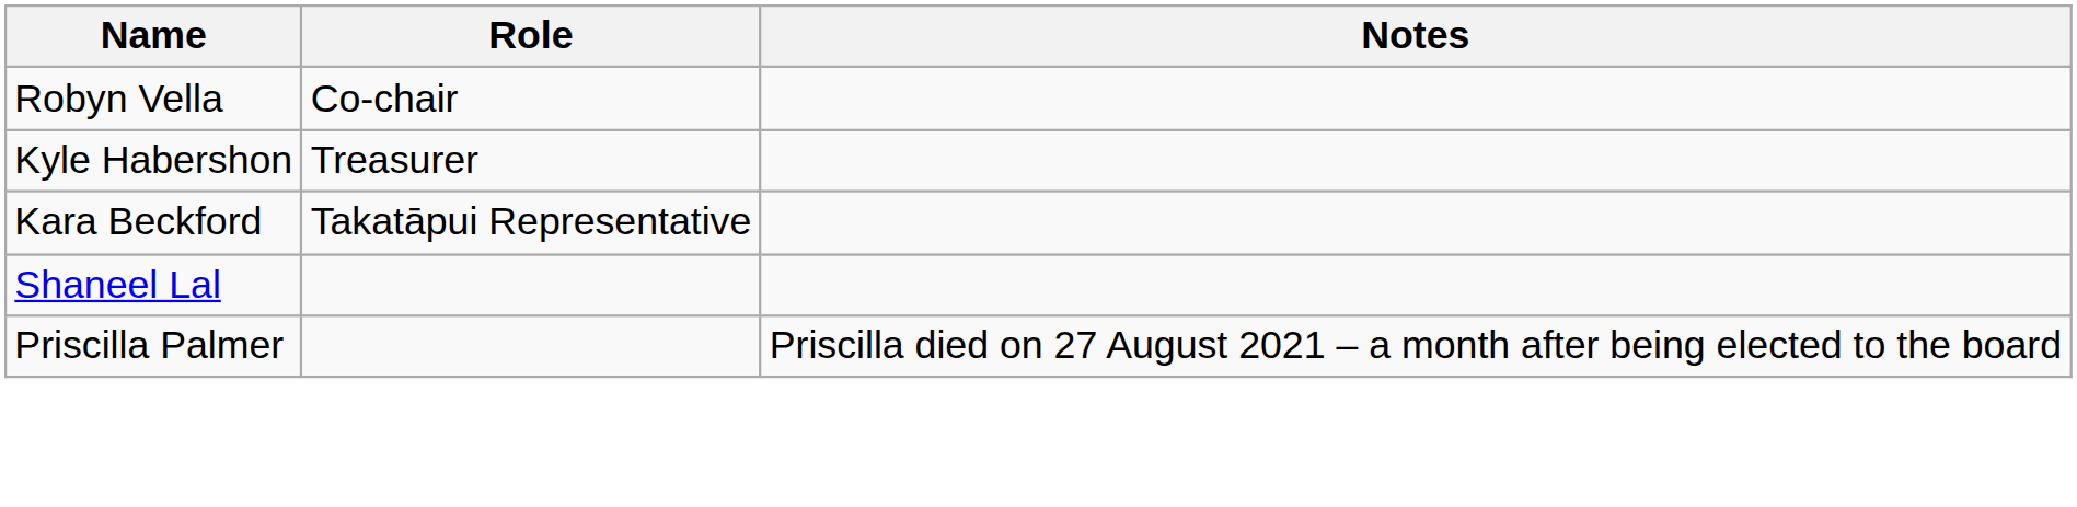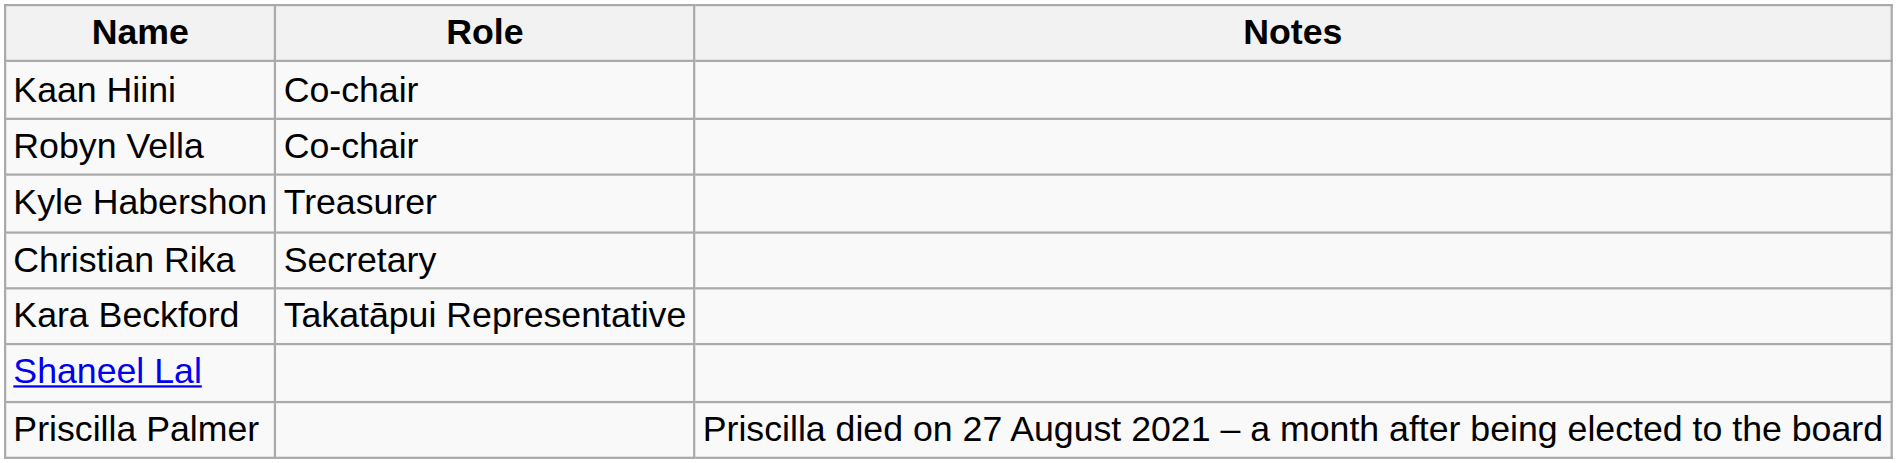+ row: Kaan Hiini | Co-chair
+ row: Christian Rika | Secretary
